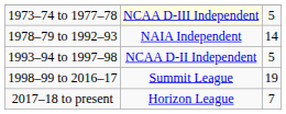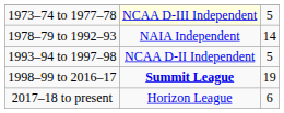1998–99 to 2016–17 | column 2: normal -> bold
2017–18 to present | column 3: 7 -> 6
